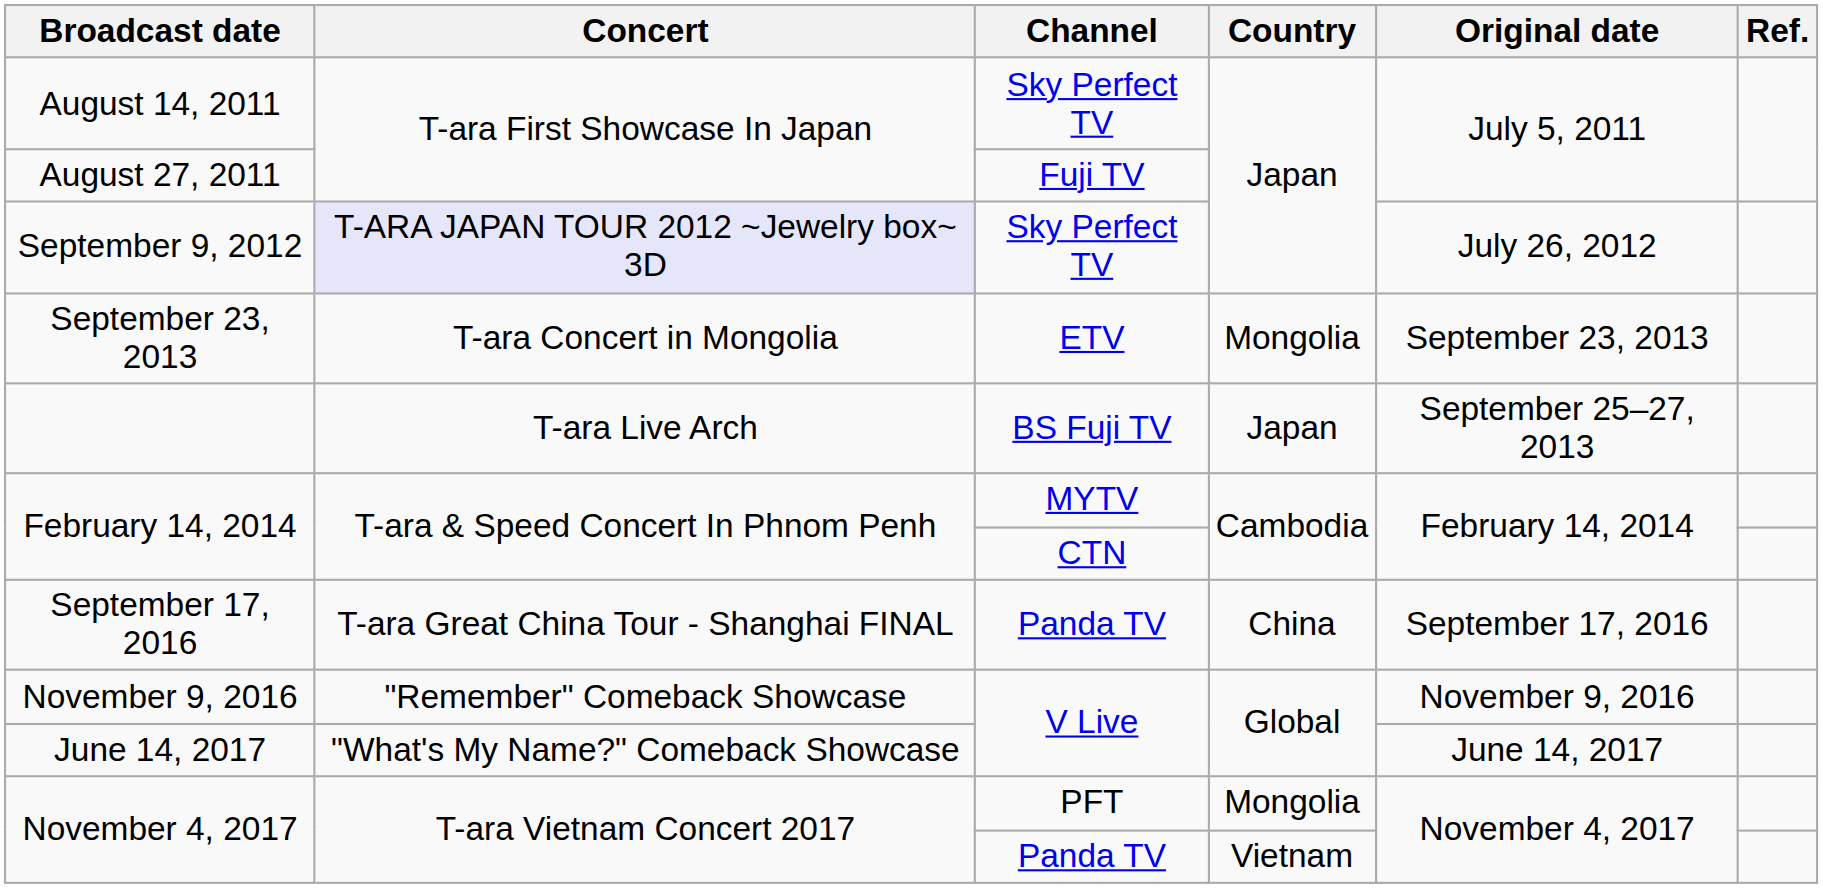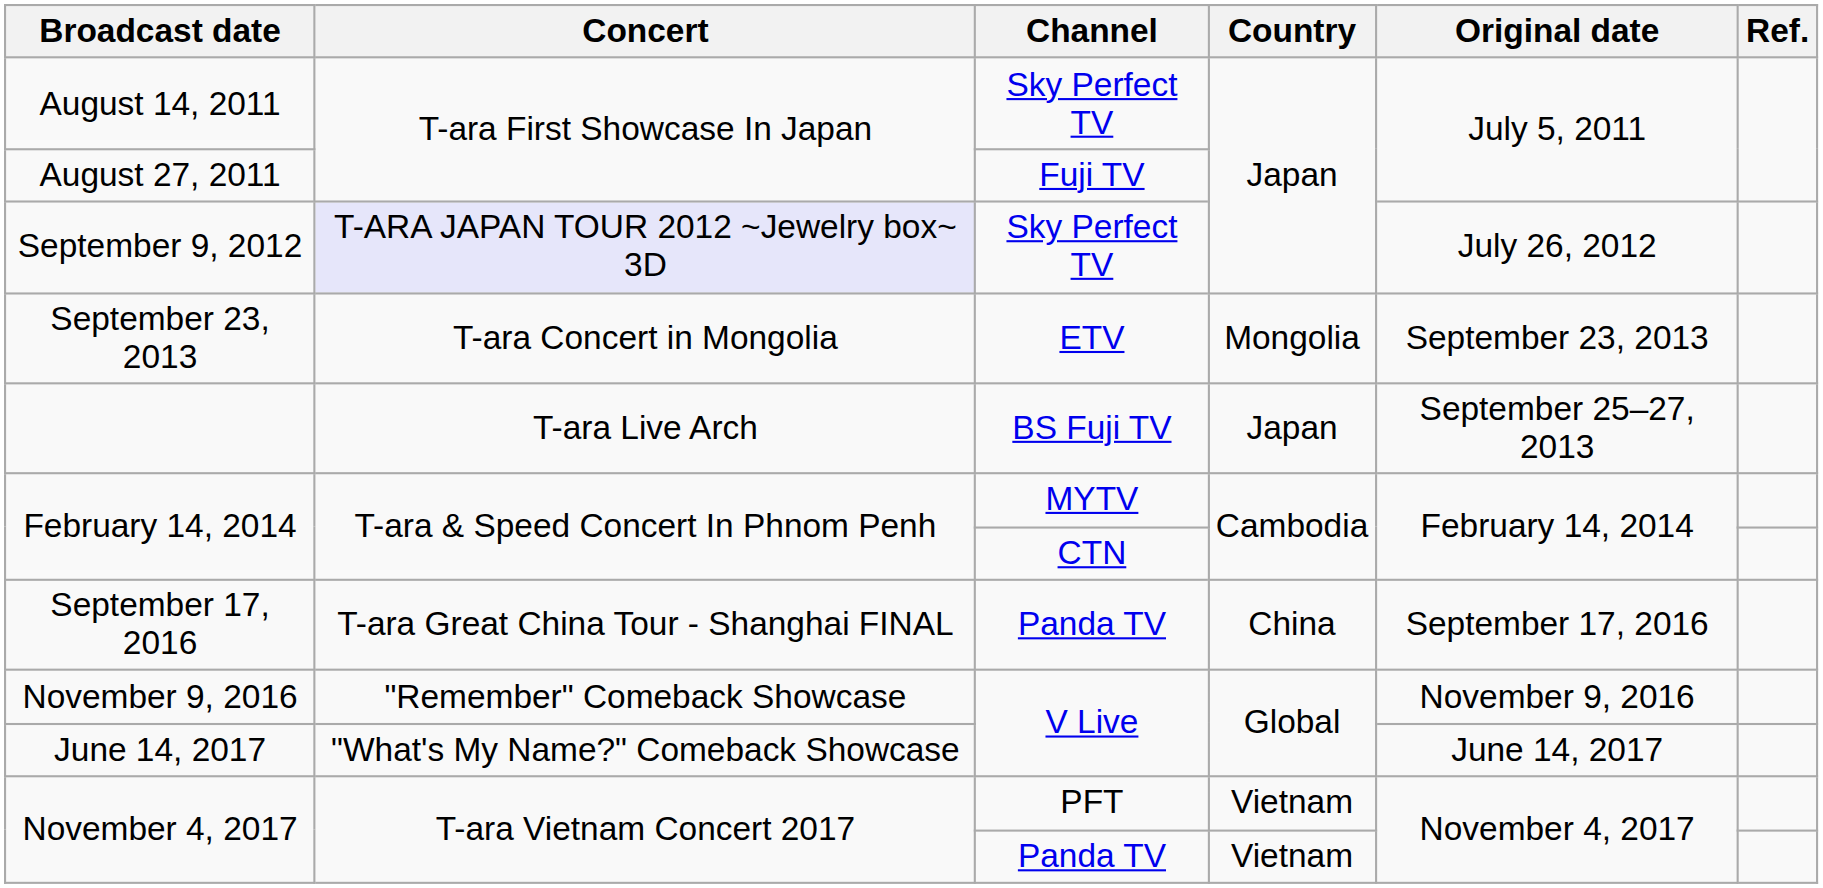November 4, 2017 / PFT | Country: Mongolia -> Vietnam
